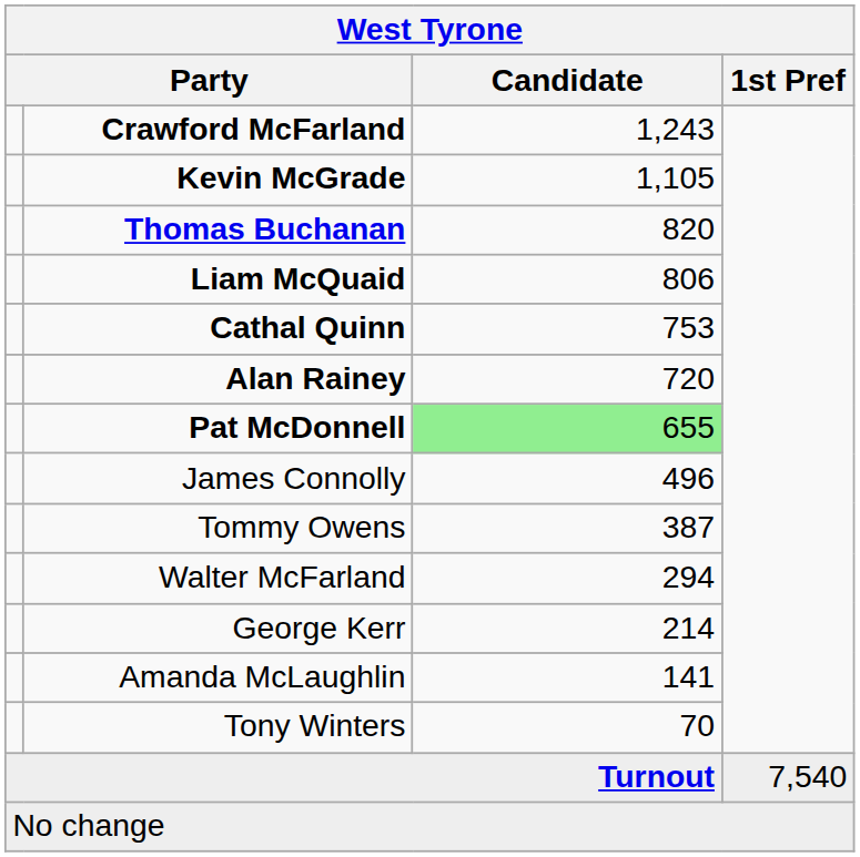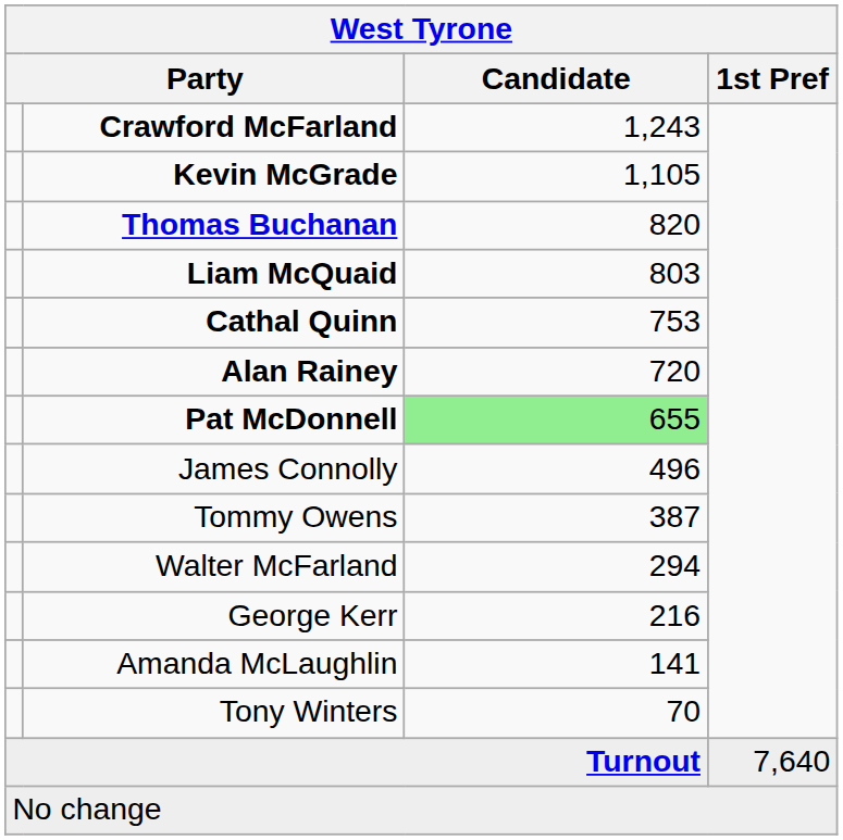Liam McQuaid | Candidate: 806 -> 803
George Kerr | Candidate: 214 -> 216
Turnout | 1st Pref: 7,540 -> 7,640
